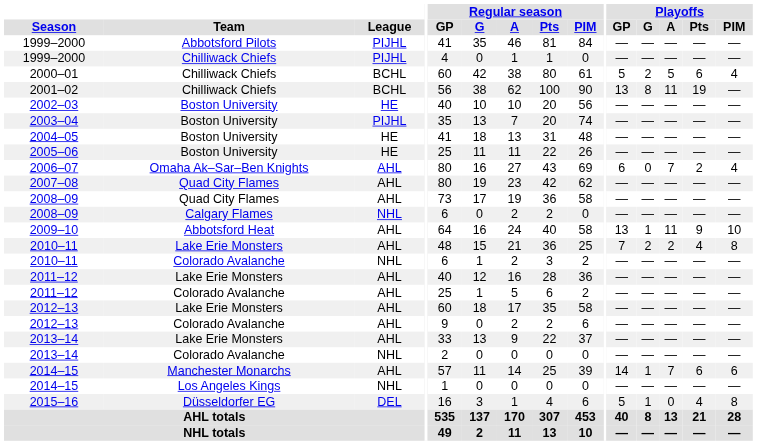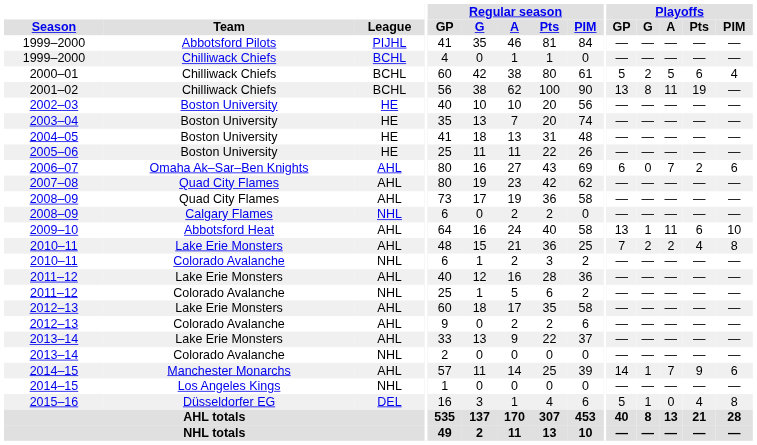1999–2000 / Chilliwack Chiefs | League: PIJHL -> BCHL
2003–04 | League: PIJHL -> HE
2006–07 | Playoffs / PIM: 4 -> 6
2009–10 | Playoffs / Pts: 9 -> 6
2011–12 / Colorado Avalanche | League: AHL -> NHL
2014–15 / Manchester Monarchs | Playoffs / Pts: 6 -> 9
